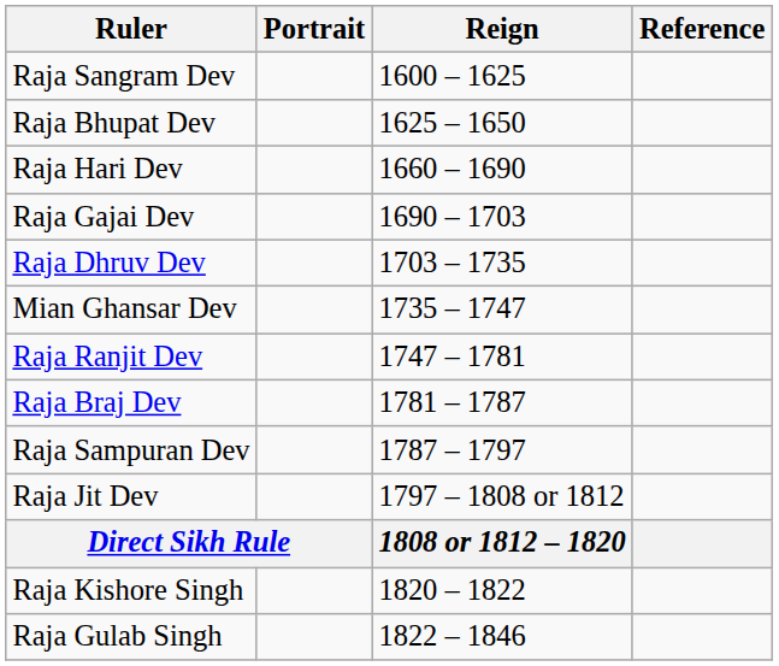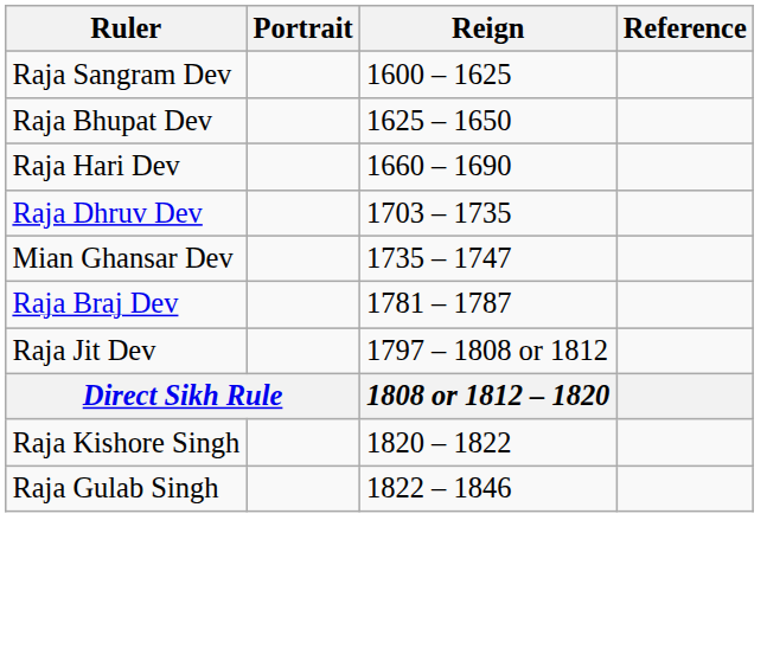- row: Raja Gajai Dev | 1690 – 1703
- row: Raja Ranjit Dev | 1747 – 1781
- row: Raja Sampuran Dev | 1787 – 1797
